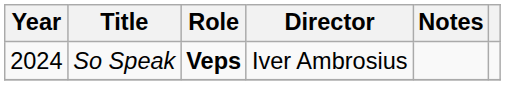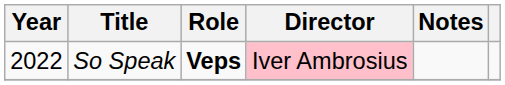So Speak | Year: 2024 -> 2022
So Speak | Director: no background -> pink background
